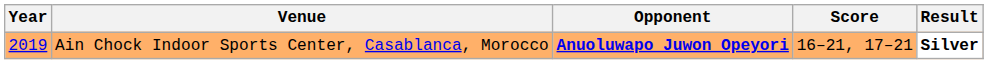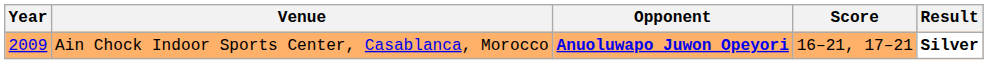Ain Chock Indoor Sports Center, Casablanca, Morocco | Year: 2019 -> 2009
